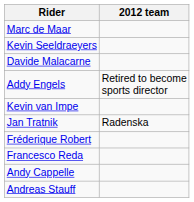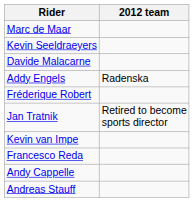Addy Engels | 2012 team: Retired to become sports director -> Radenska
rows swapped: Fréderique Robert <-> Kevin van Impe
Jan Tratnik | 2012 team: Radenska -> Retired to become sports director
